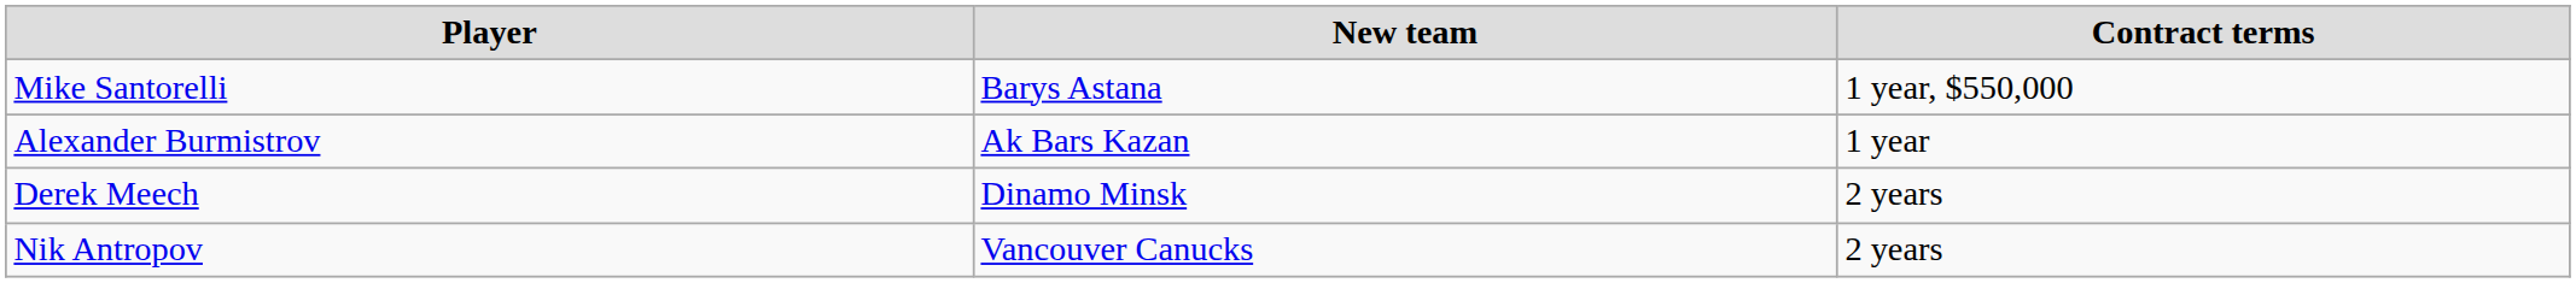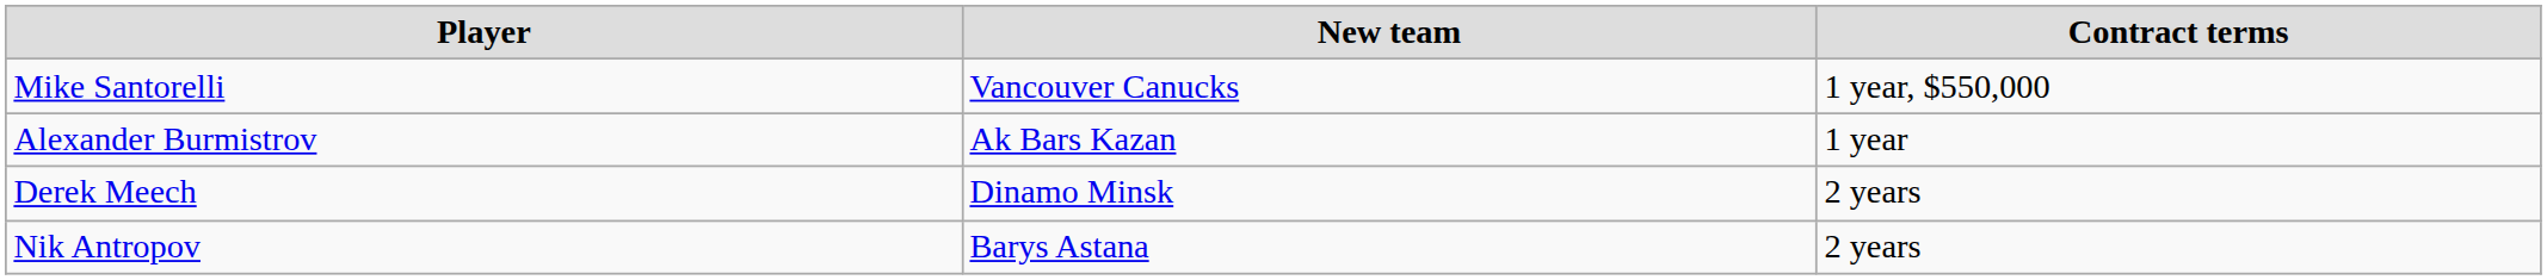Mike Santorelli | New team: Barys Astana -> Vancouver Canucks
Nik Antropov | New team: Vancouver Canucks -> Barys Astana
